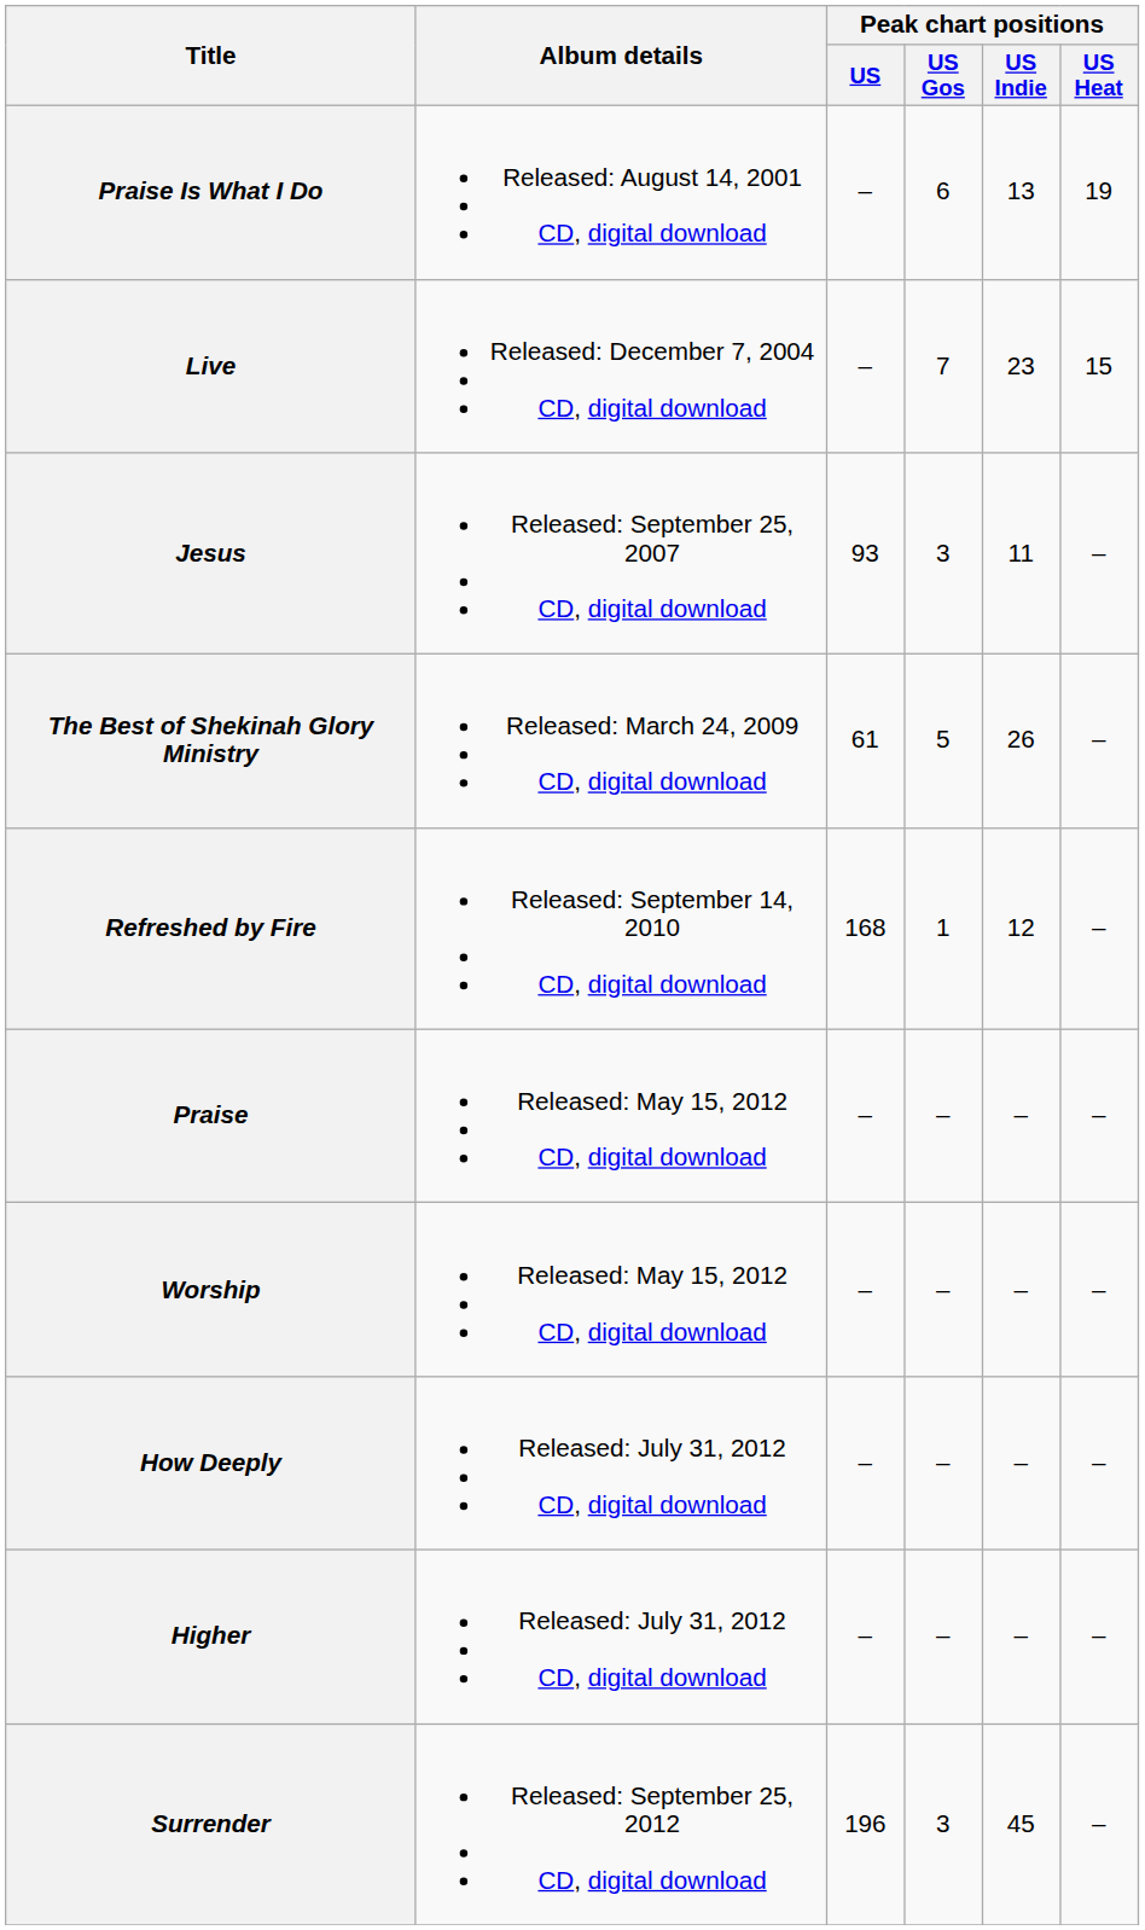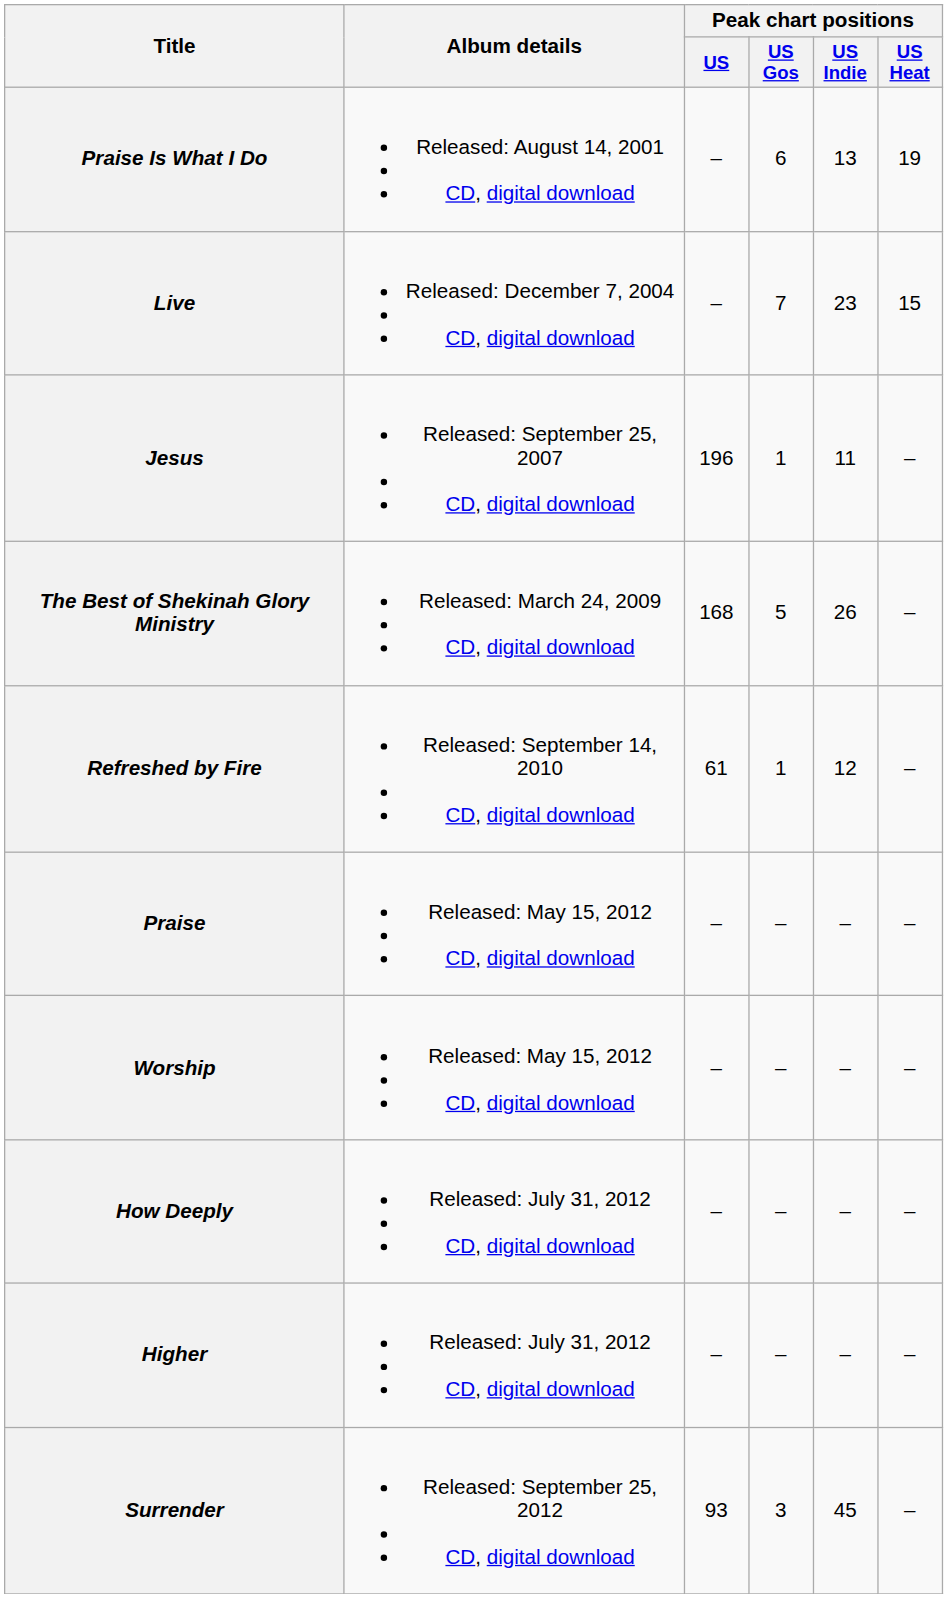Jesus | Peak chart positions / US: 93 -> 196
Jesus | Peak chart positions / US Gos: 3 -> 1
The Best of Shekinah Glory Ministry | Peak chart positions / US: 61 -> 168
Refreshed by Fire | Peak chart positions / US: 168 -> 61
Surrender | Peak chart positions / US: 196 -> 93
